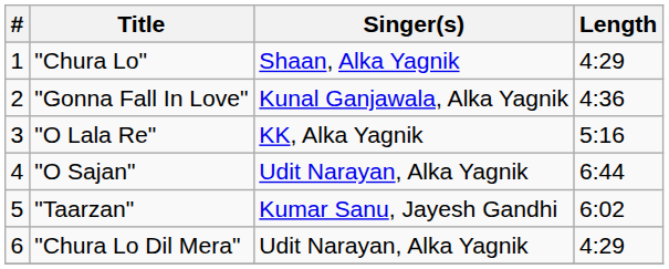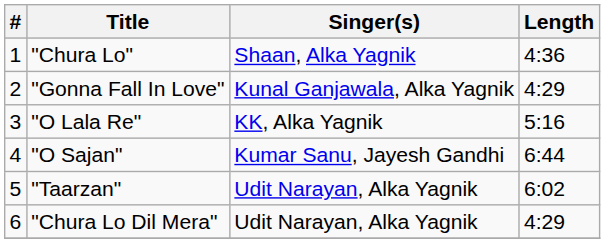"Chura Lo" | Length: 4:29 -> 4:36
"Gonna Fall In Love" | Length: 4:36 -> 4:29
"O Sajan" | Singer(s): Udit Narayan, Alka Yagnik -> Kumar Sanu, Jayesh Gandhi
"Taarzan" | Singer(s): Kumar Sanu, Jayesh Gandhi -> Udit Narayan, Alka Yagnik
